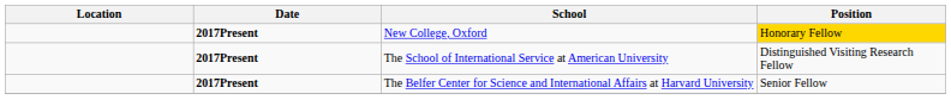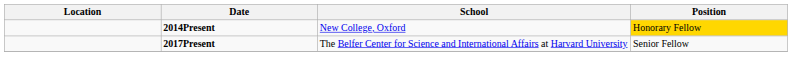New College, Oxford | Date: 2017Present -> 2014Present
- row: 2017Present | The School of International Service at American University | Distinguished Visiting Research Fellow
